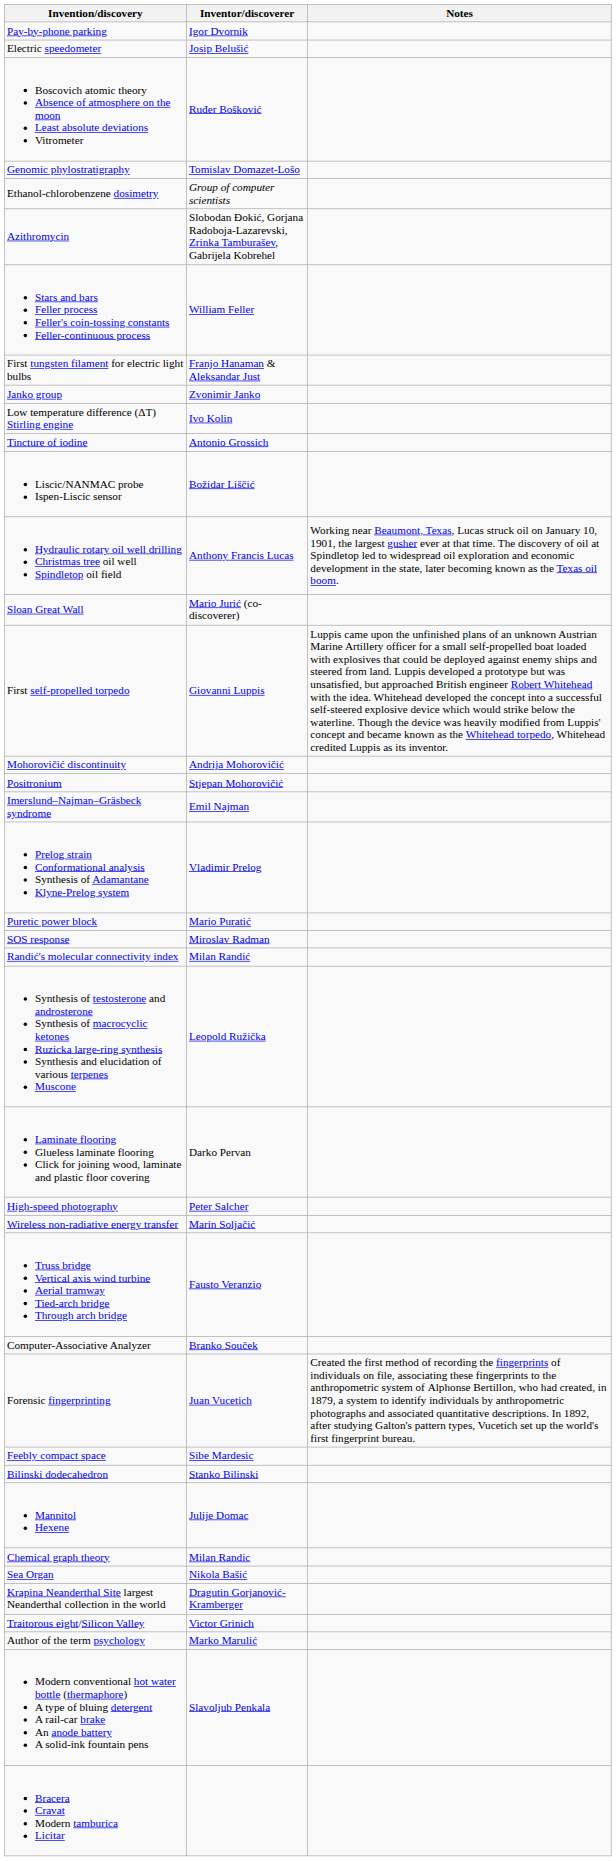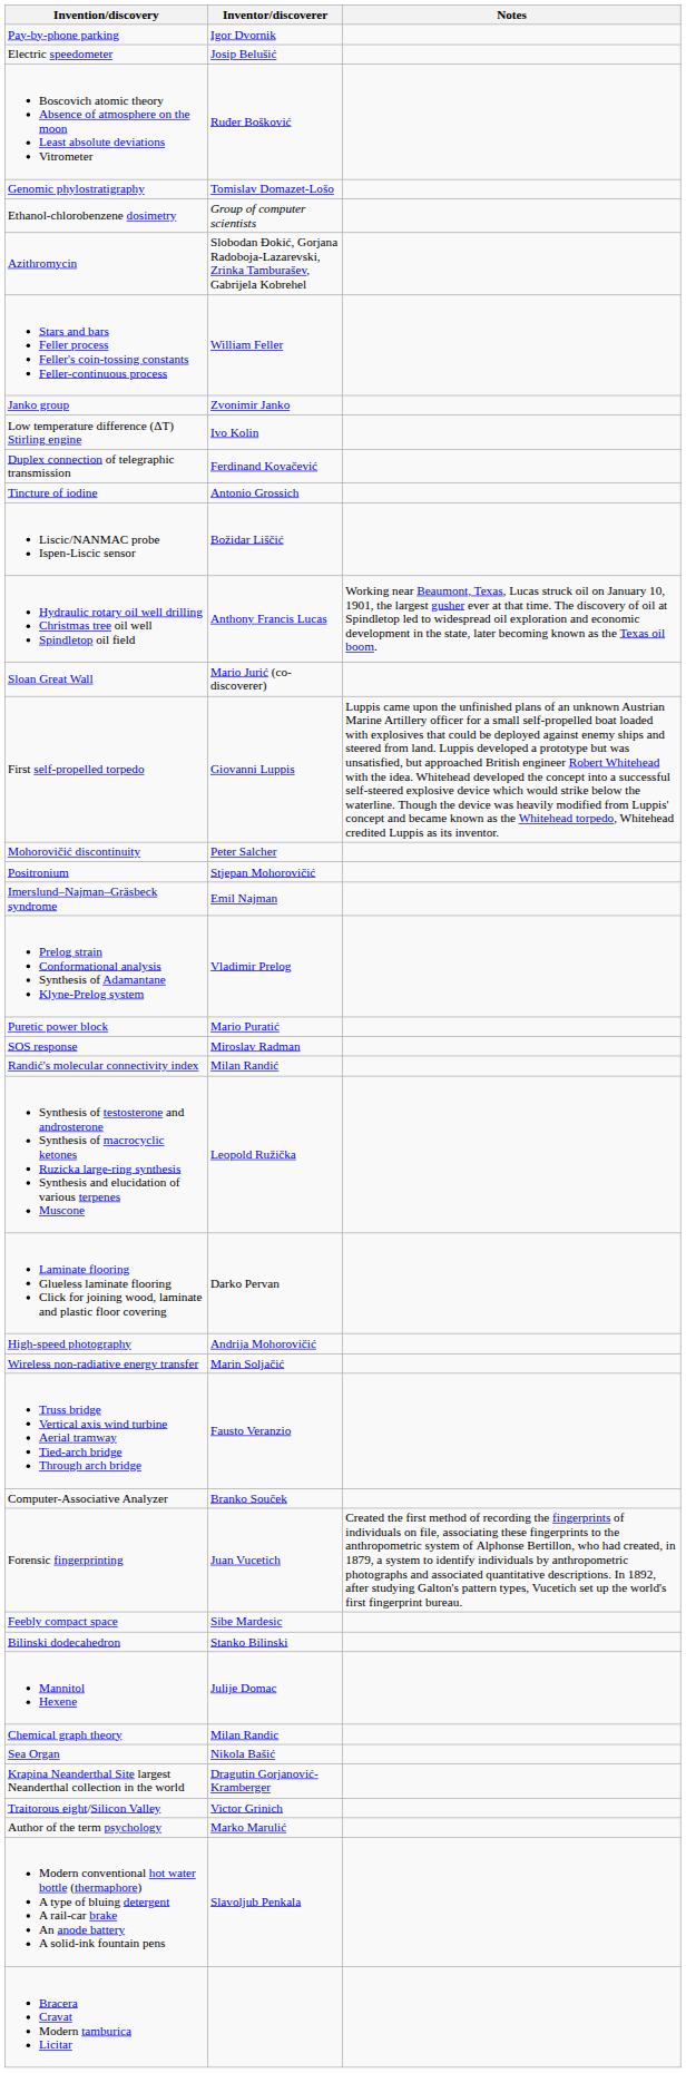- row: First tungsten filament for electric light bulbs | Franjo Hanaman & Aleksandar Just
+ row: Duplex connection of telegraphic transmission | Ferdinand Kovačević
Mohorovičić discontinuity | Inventor/discoverer: Andrija Mohorovičić -> Peter Salcher
High-speed photography | Inventor/discoverer: Peter Salcher -> Andrija Mohorovičić
